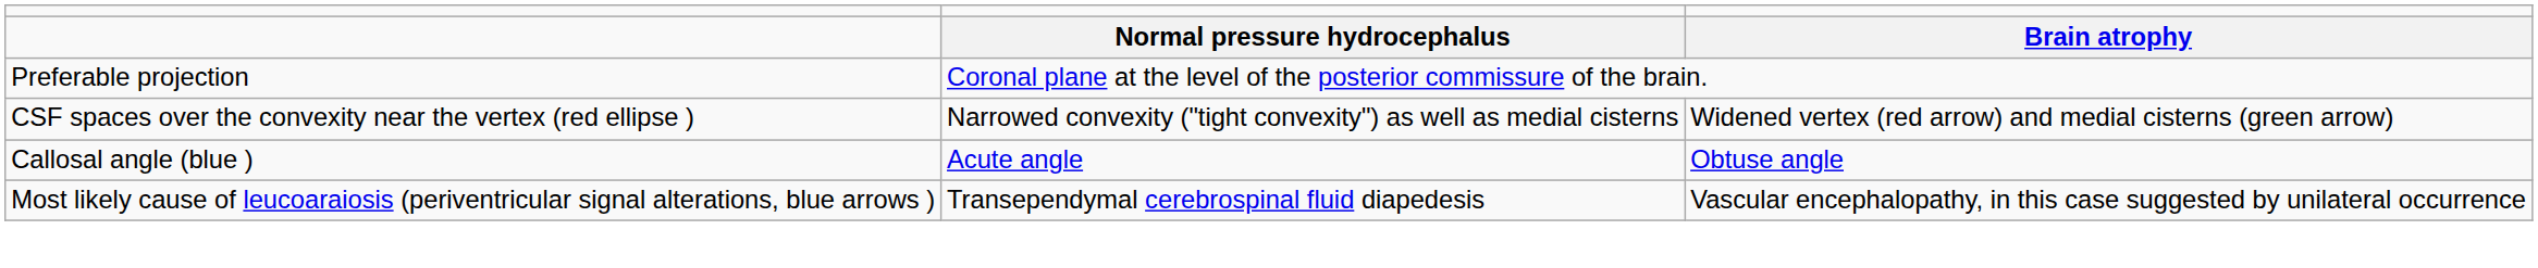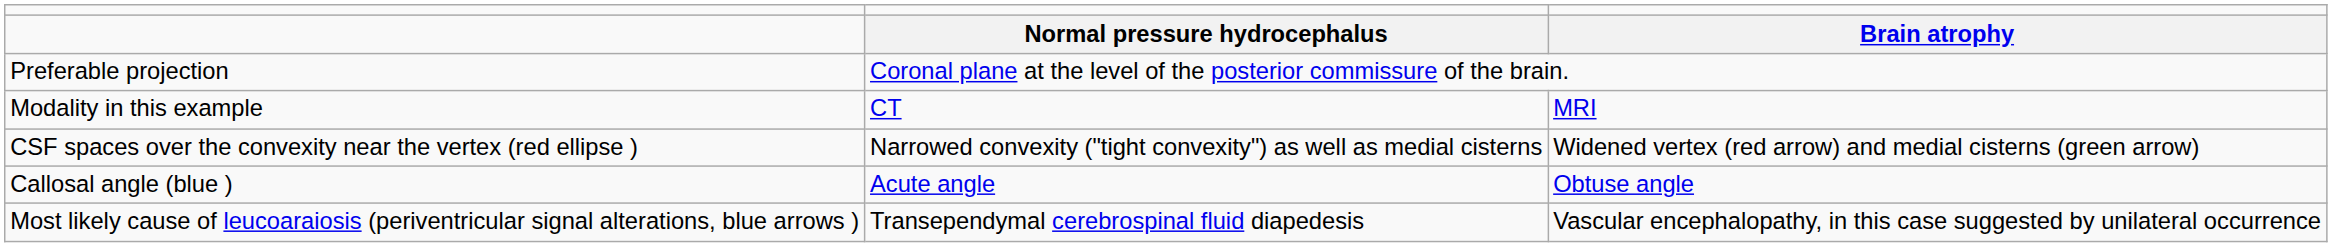+ row: Modality in this example | CT | MRI
